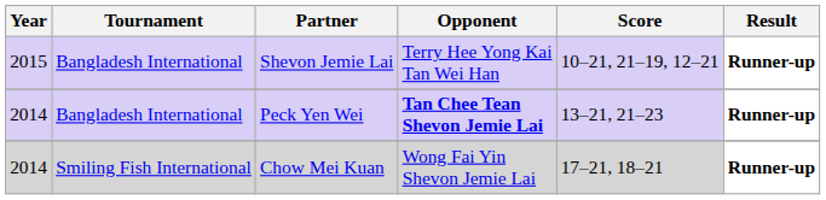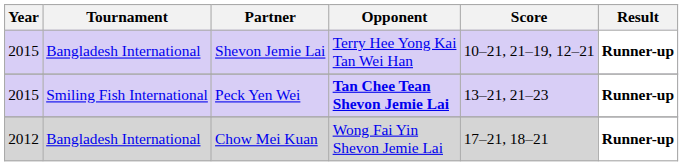Peck Yen Wei | Year: 2014 -> 2015
Peck Yen Wei | Tournament: Bangladesh International -> Smiling Fish International
Chow Mei Kuan | Year: 2014 -> 2012
Chow Mei Kuan | Tournament: Smiling Fish International -> Bangladesh International
